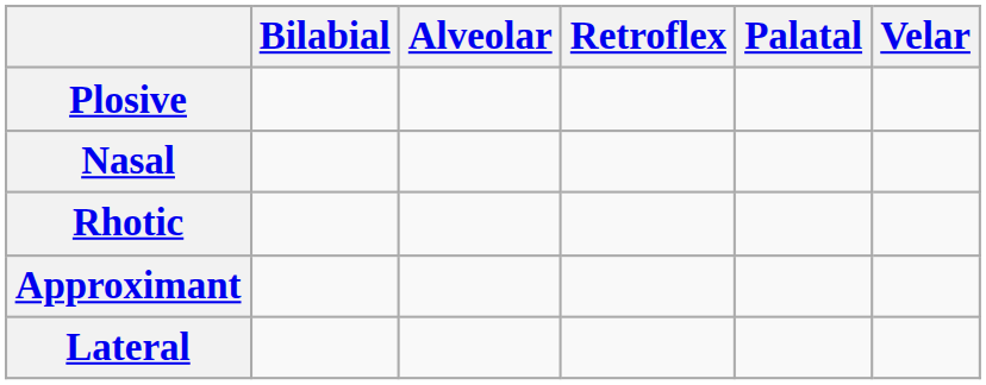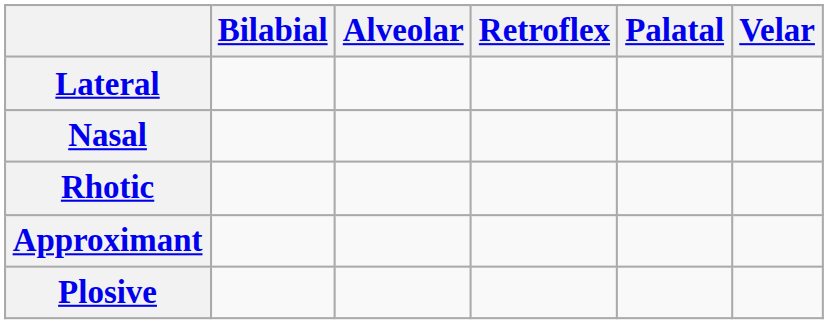rows swapped: Plosive <-> Lateral
